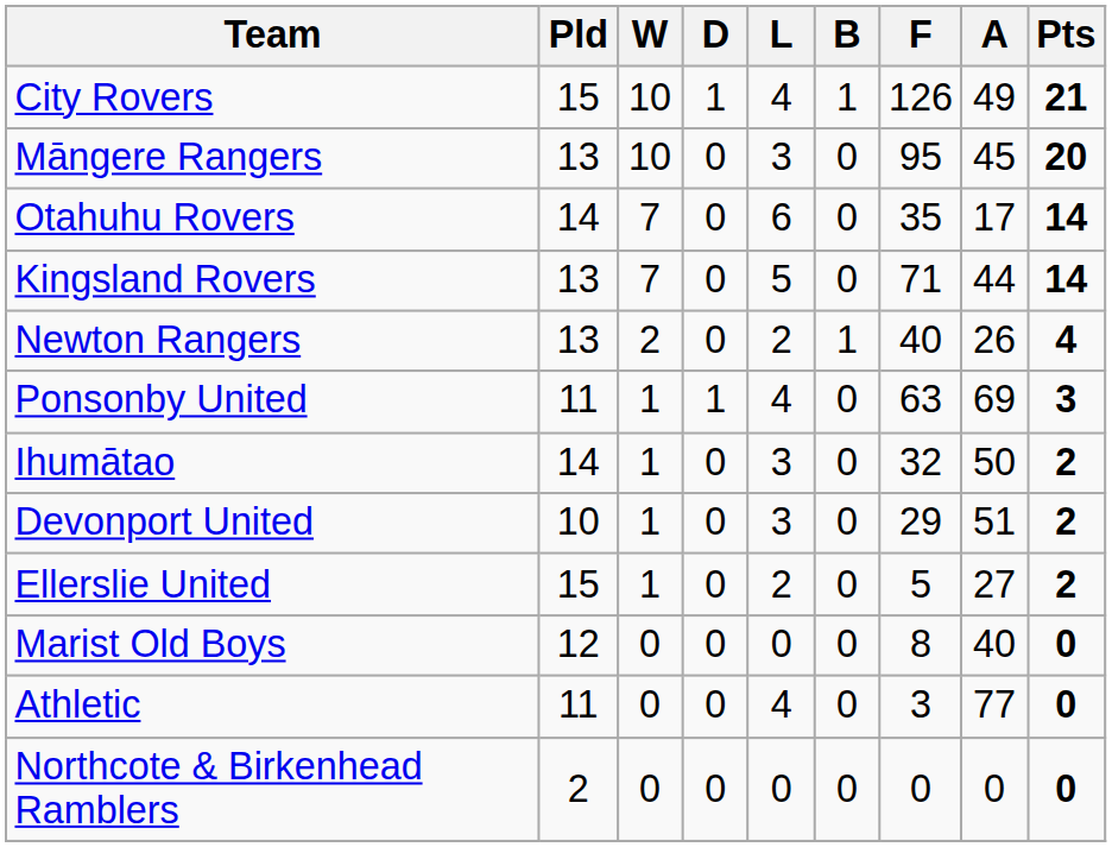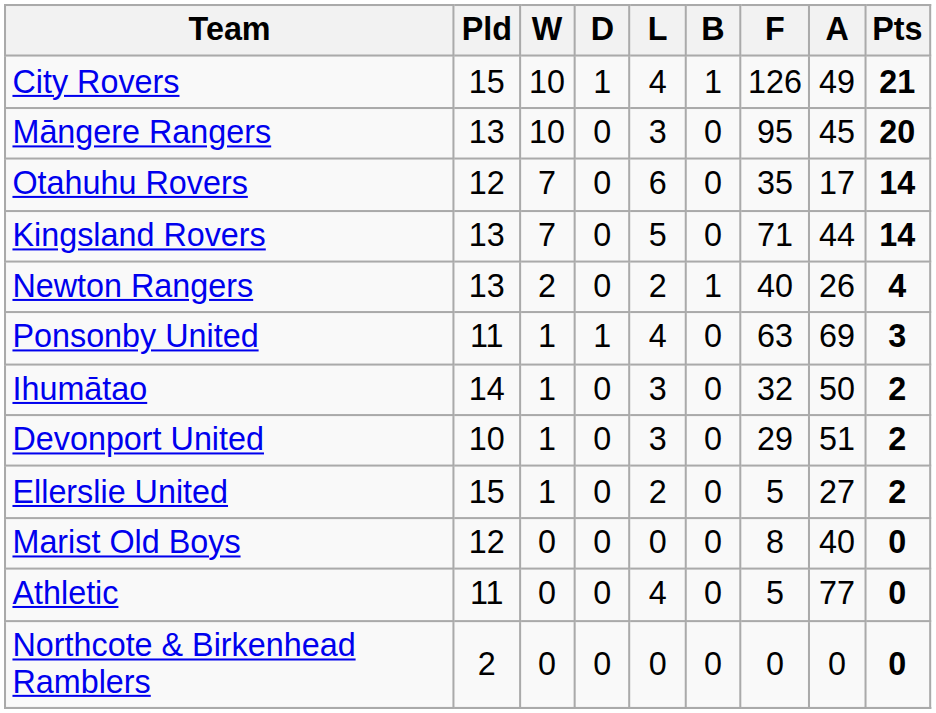Otahuhu Rovers | Pld: 14 -> 12
Athletic | F: 3 -> 5
